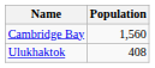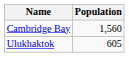Ulukhaktok | Population: 408 -> 605
